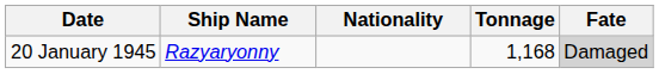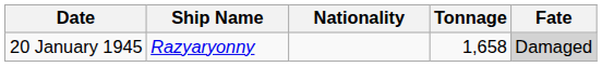20 January 1945 | Tonnage: 1,168 -> 1,658
